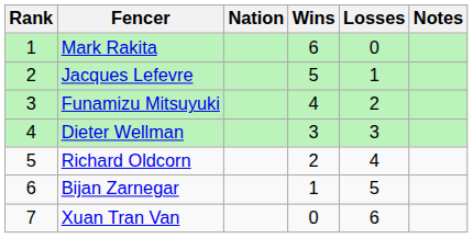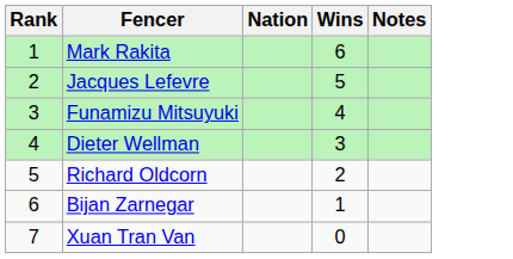- column: Losses | 0 | 1 | 2 | 3 | 4 | 5 | 6
